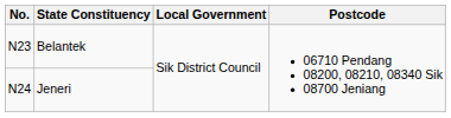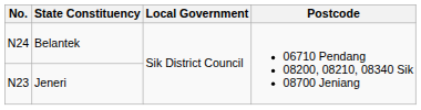Belantek | No.: N23 -> N24
Jeneri | No.: N24 -> N23
